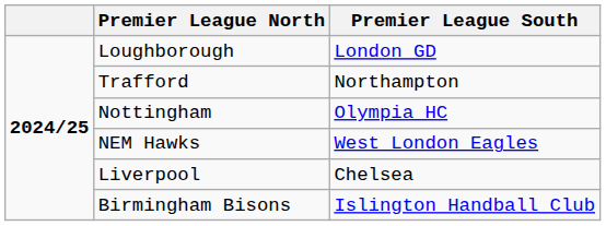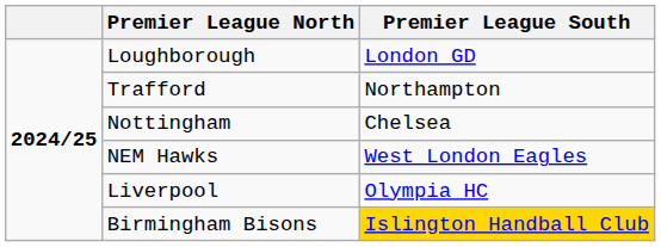Nottingham | Premier League South: Olympia HC -> Chelsea
Liverpool | Premier League South: Chelsea -> Olympia HC
Birmingham Bisons | Premier League South: no background -> gold background
